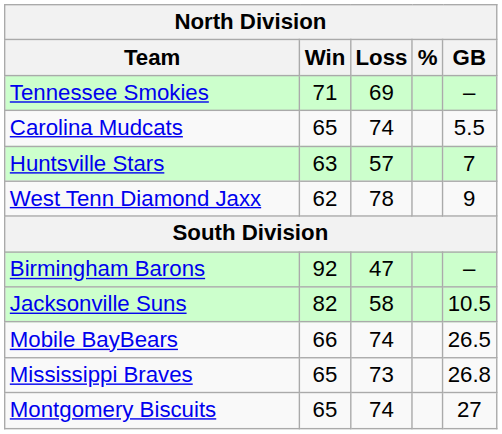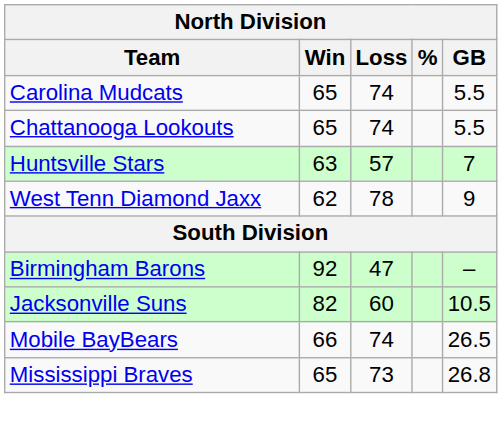- row: Tennessee Smokies | 71 | 69 | –
+ row: Chattanooga Lookouts | 65 | 74 | 5.5
Jacksonville Suns | Loss: 58 -> 60
- row: Montgomery Biscuits | 65 | 74 | 27
